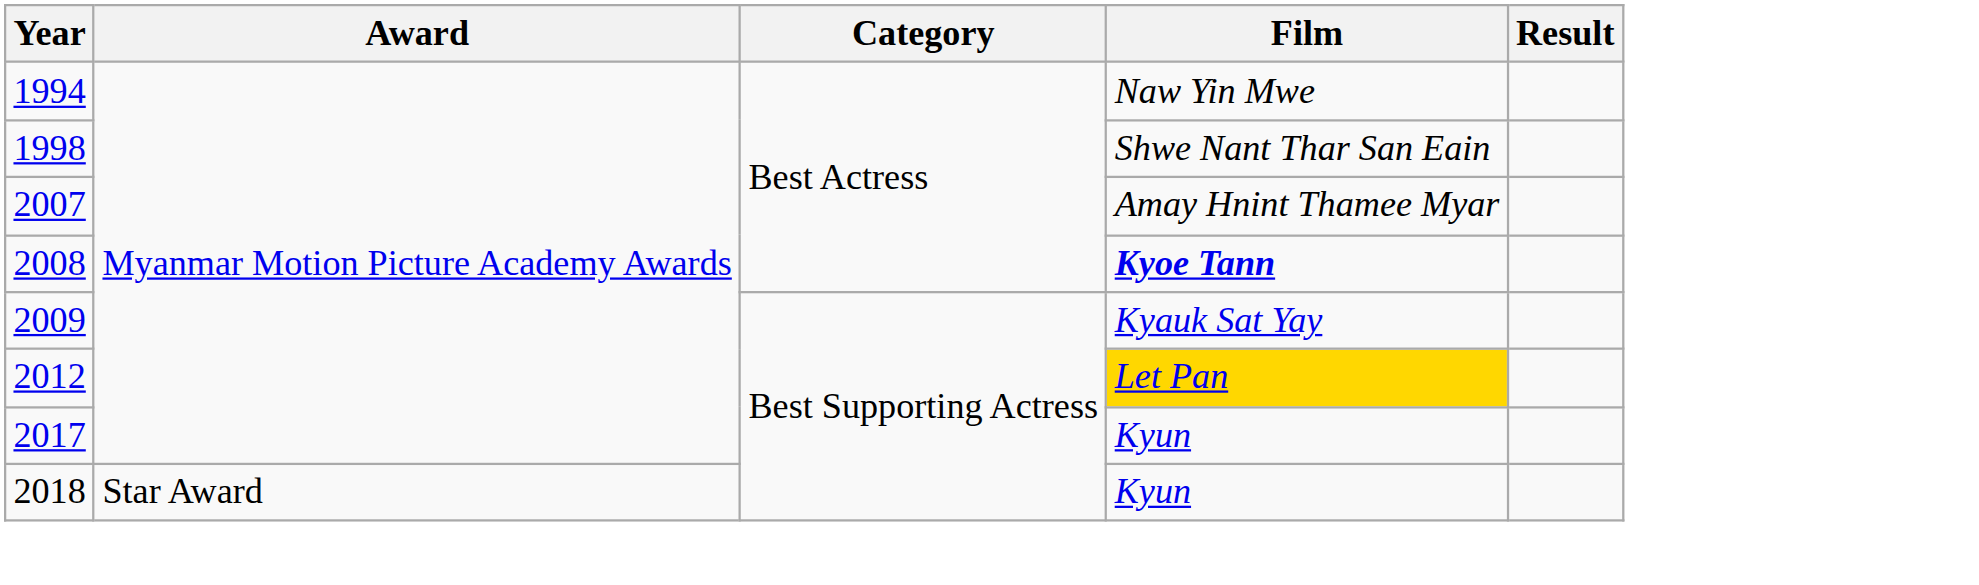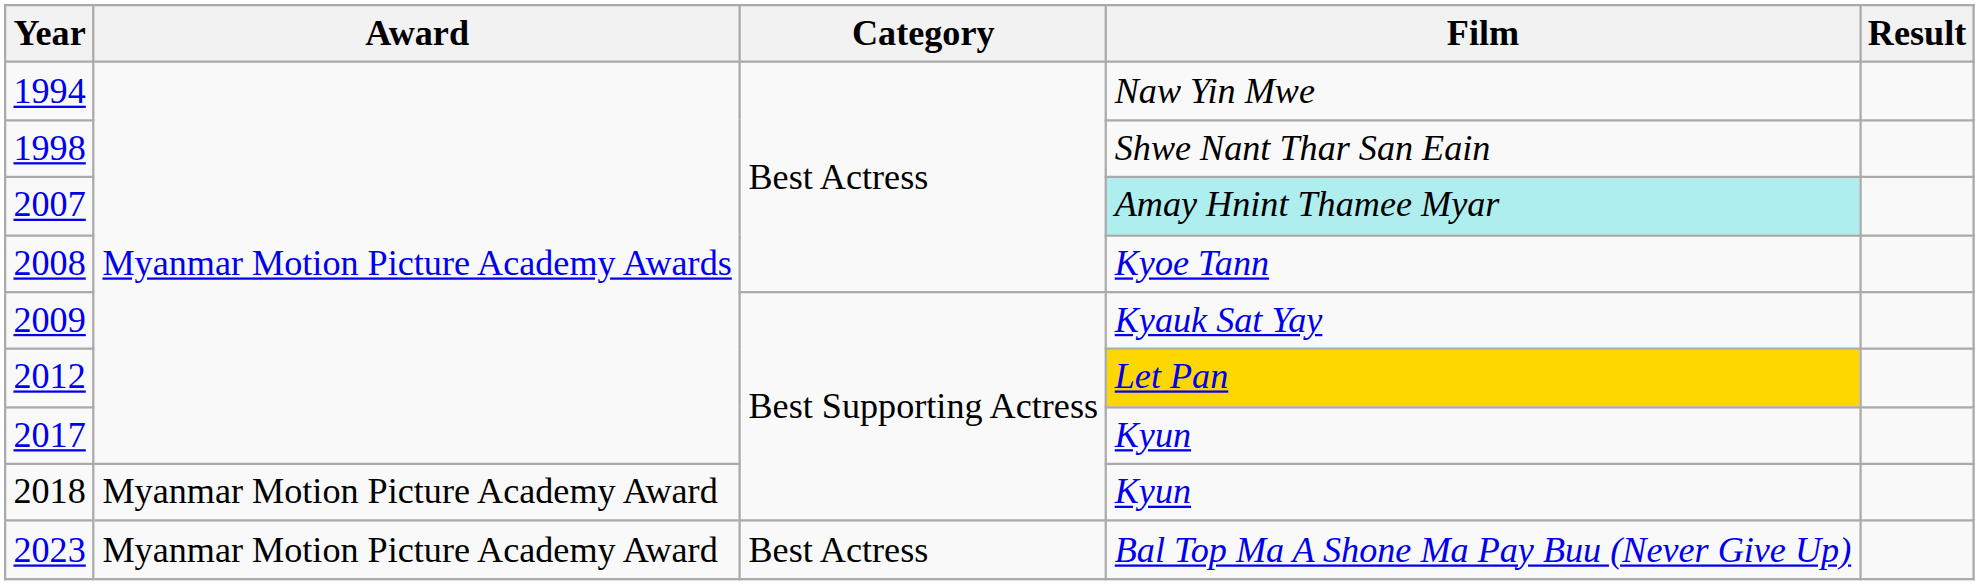2007 | Film: no background -> paleturquoise background
2008 | Film: bold -> normal
2018 | Award: Star Award -> Myanmar Motion Picture Academy Award
+ row: 2023 | Myanmar Motion Picture Academy Award | Best Actress | Bal Top Ma A Shone Ma Pay Buu (Never Give Up)
